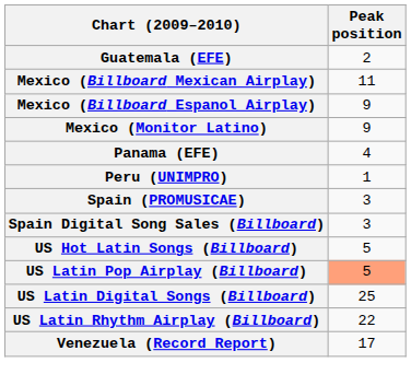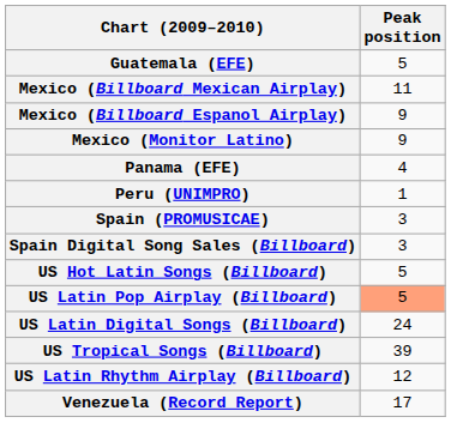Guatemala (EFE) | Peak position: 2 -> 5
US Latin Digital Songs (Billboard) | Peak position: 25 -> 24
+ row: US Tropical Songs (Billboard) | 39
US Latin Rhythm Airplay (Billboard) | Peak position: 22 -> 12
